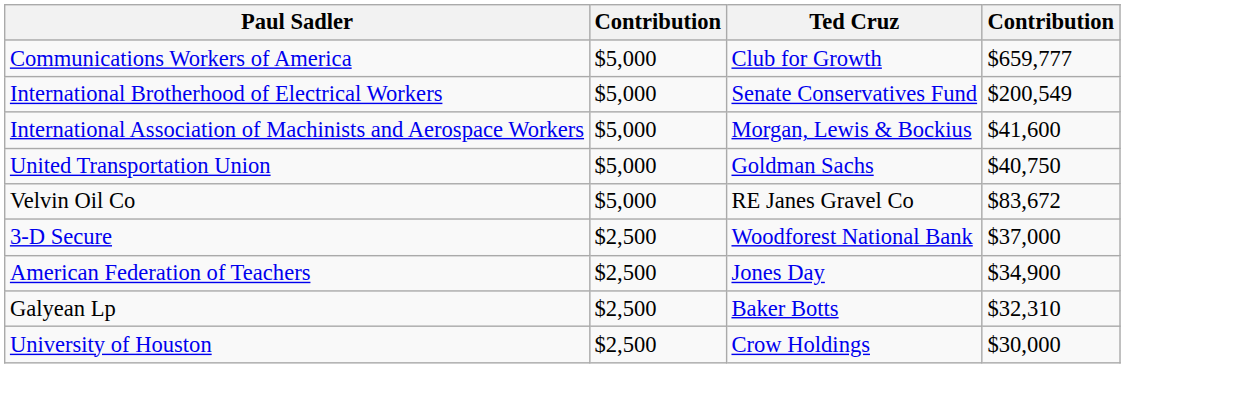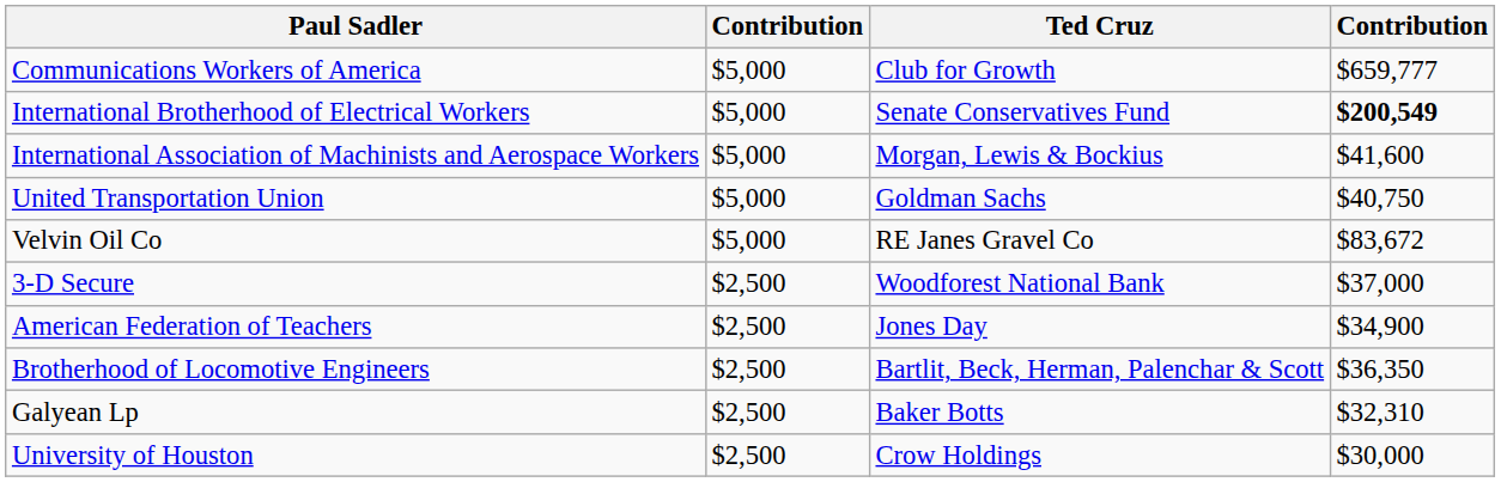International Brotherhood of Electrical Workers | column 4: normal -> bold
+ row: Brotherhood of Locomotive Engineers | $2,500 | Bartlit, Beck, Herman, Palenchar & Scott | $36,350
